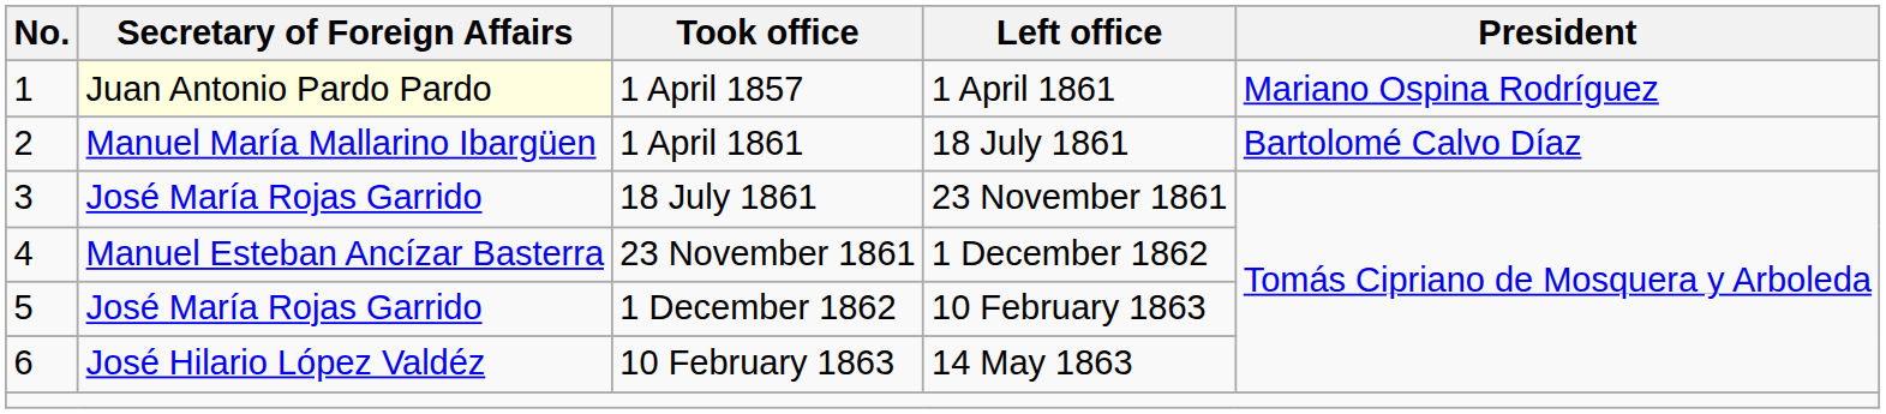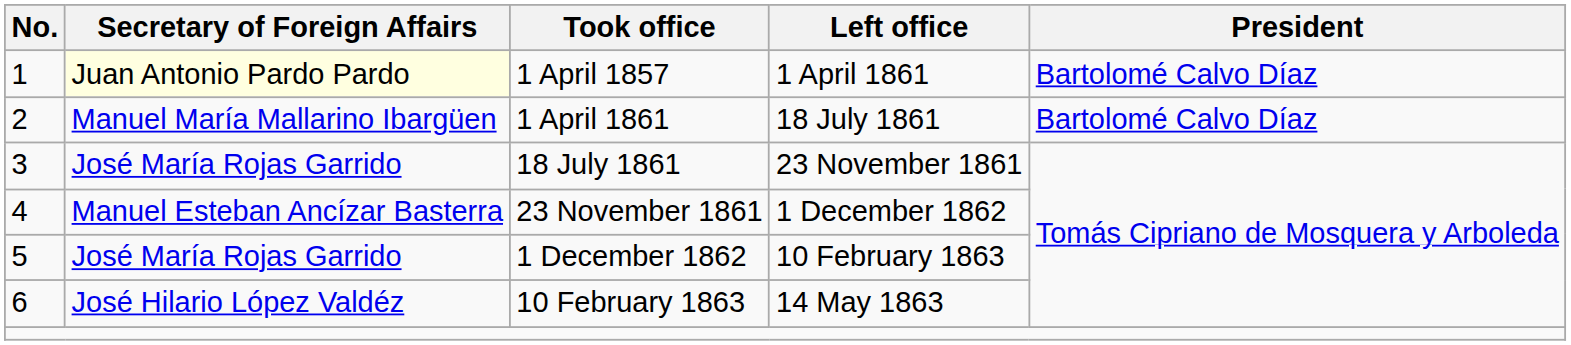1 April 1857 | President: Mariano Ospina Rodríguez -> Bartolomé Calvo Díaz
